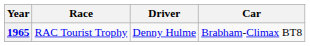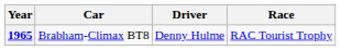columns swapped: Race <-> Car
